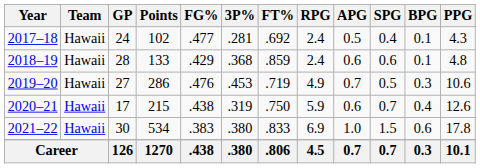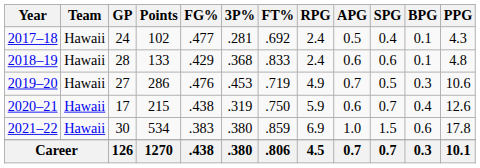2018–19 | FT%: .859 -> .833
2021–22 | FT%: .833 -> .859
